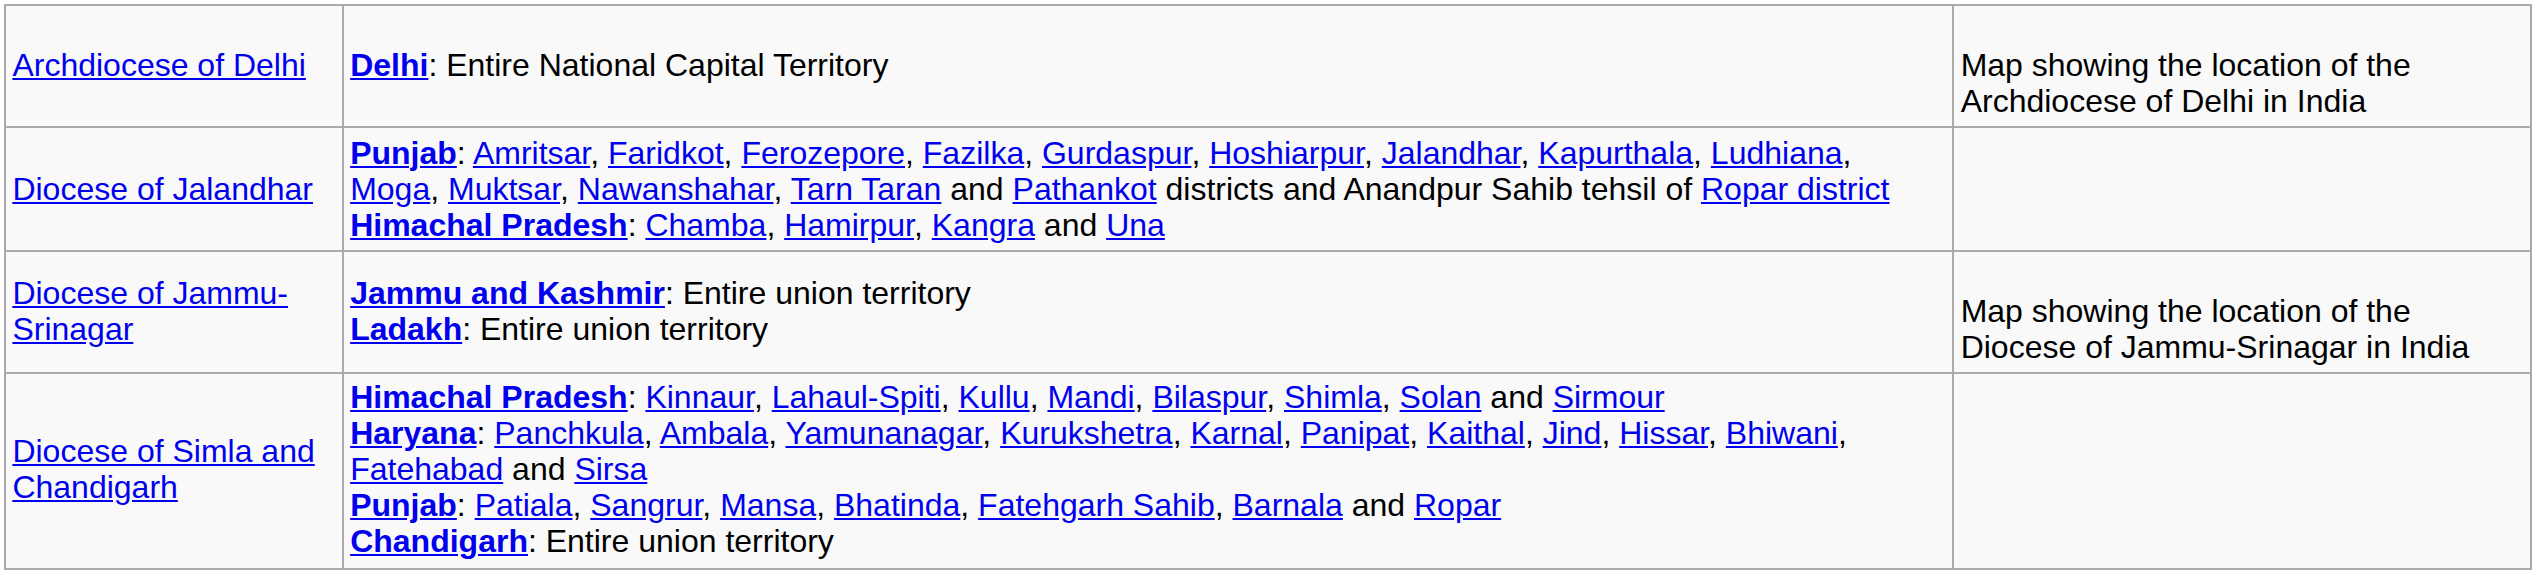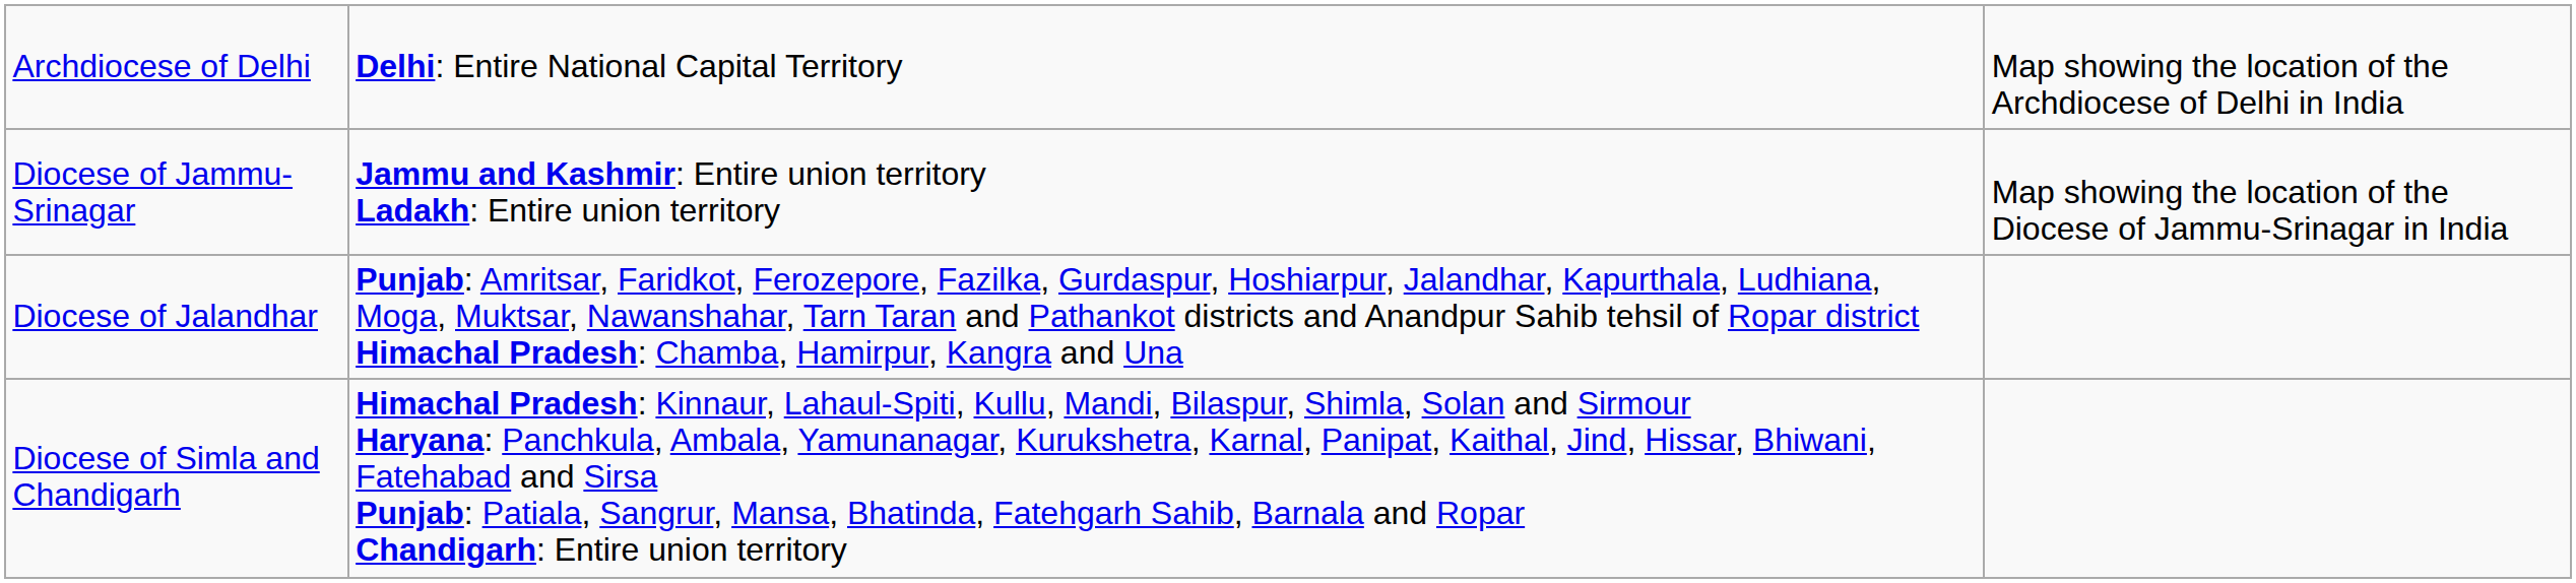rows swapped: Diocese of Jammu-Srinagar <-> Diocese of Jalandhar
